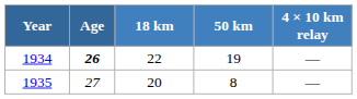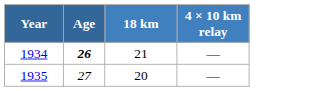- column: 50 km | 19 | 8
1934 | 18 km: 22 -> 21
